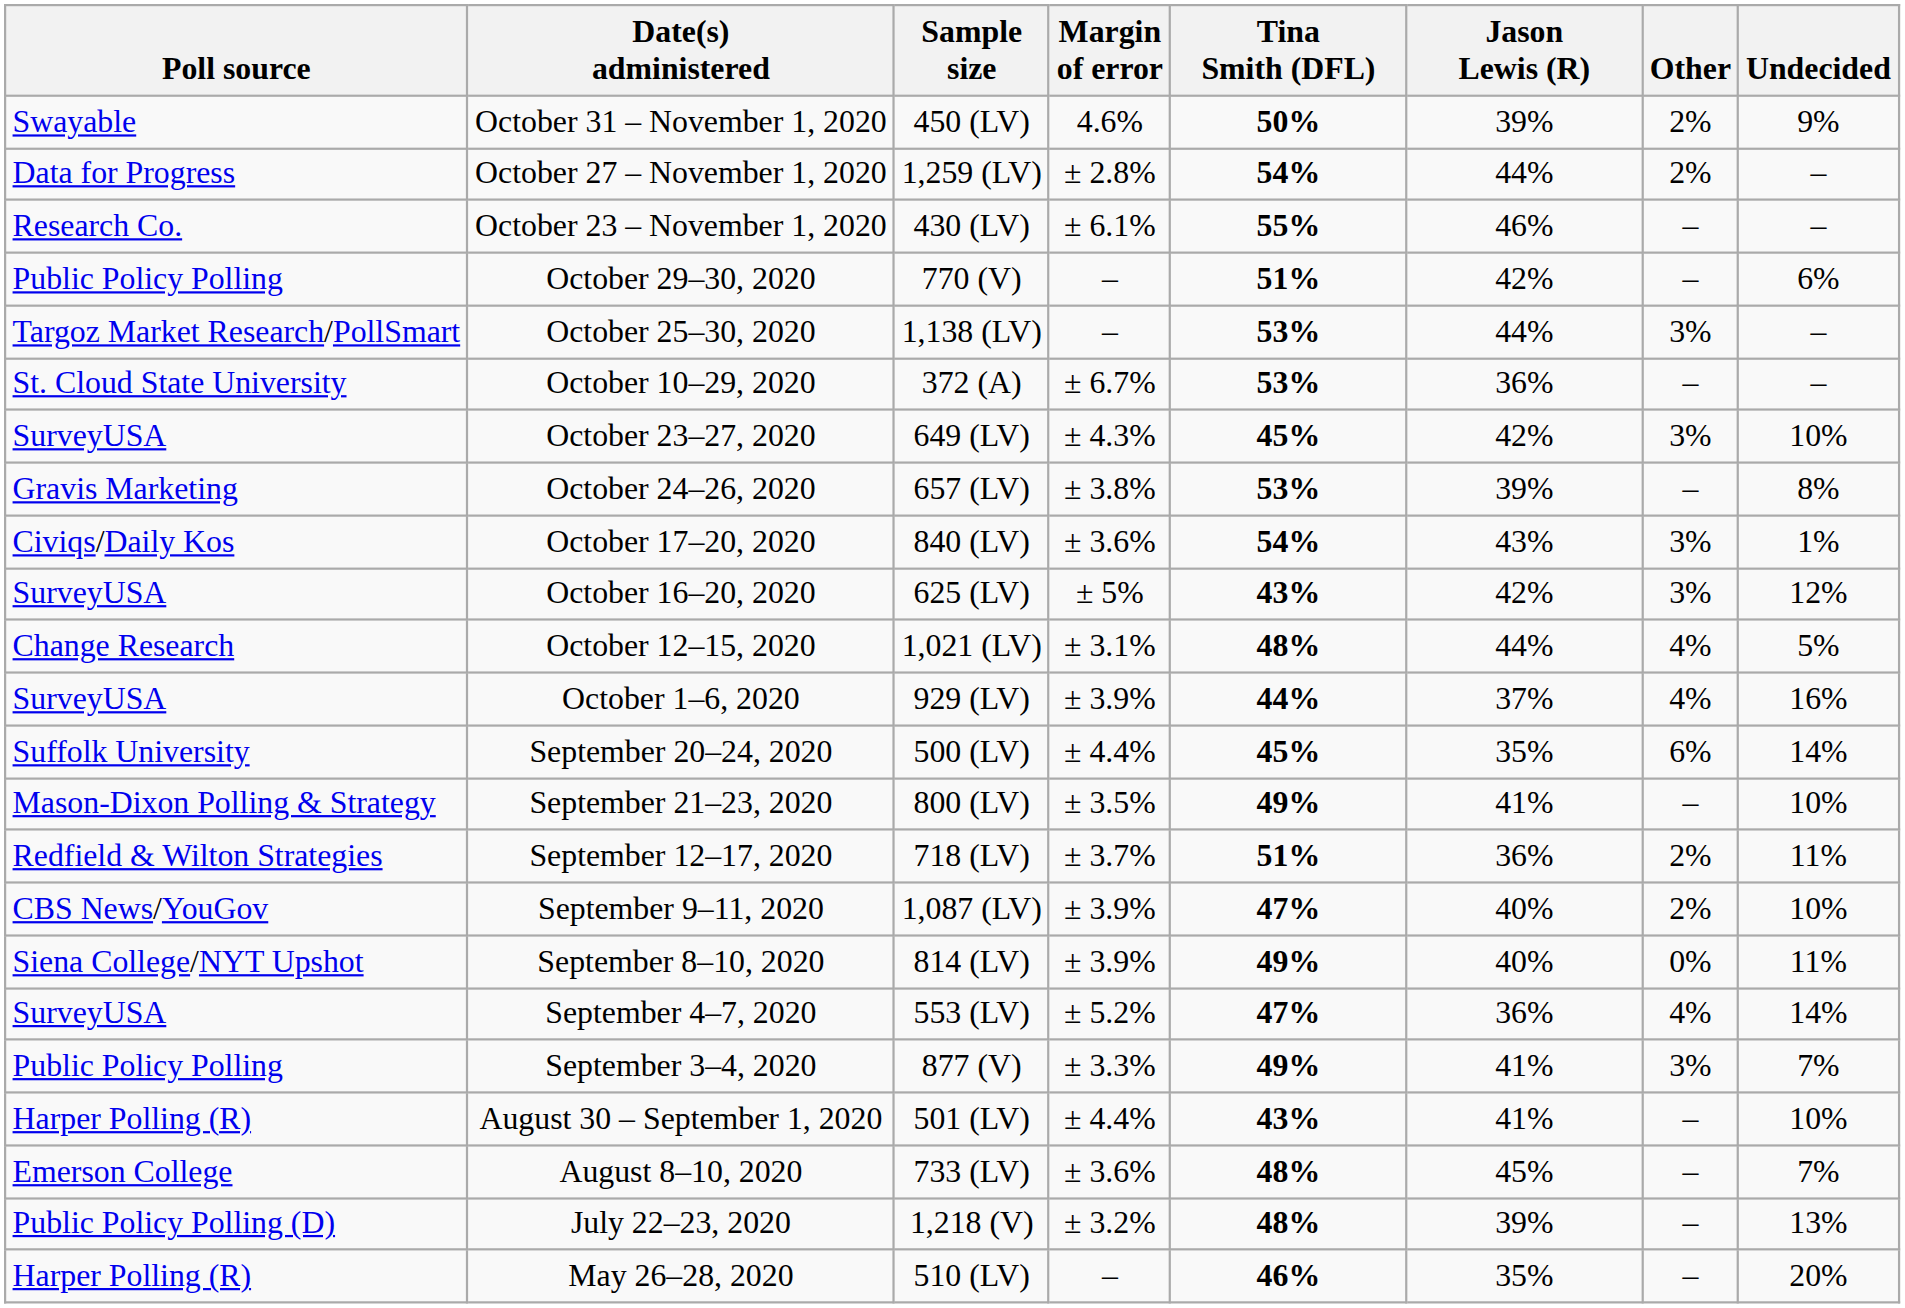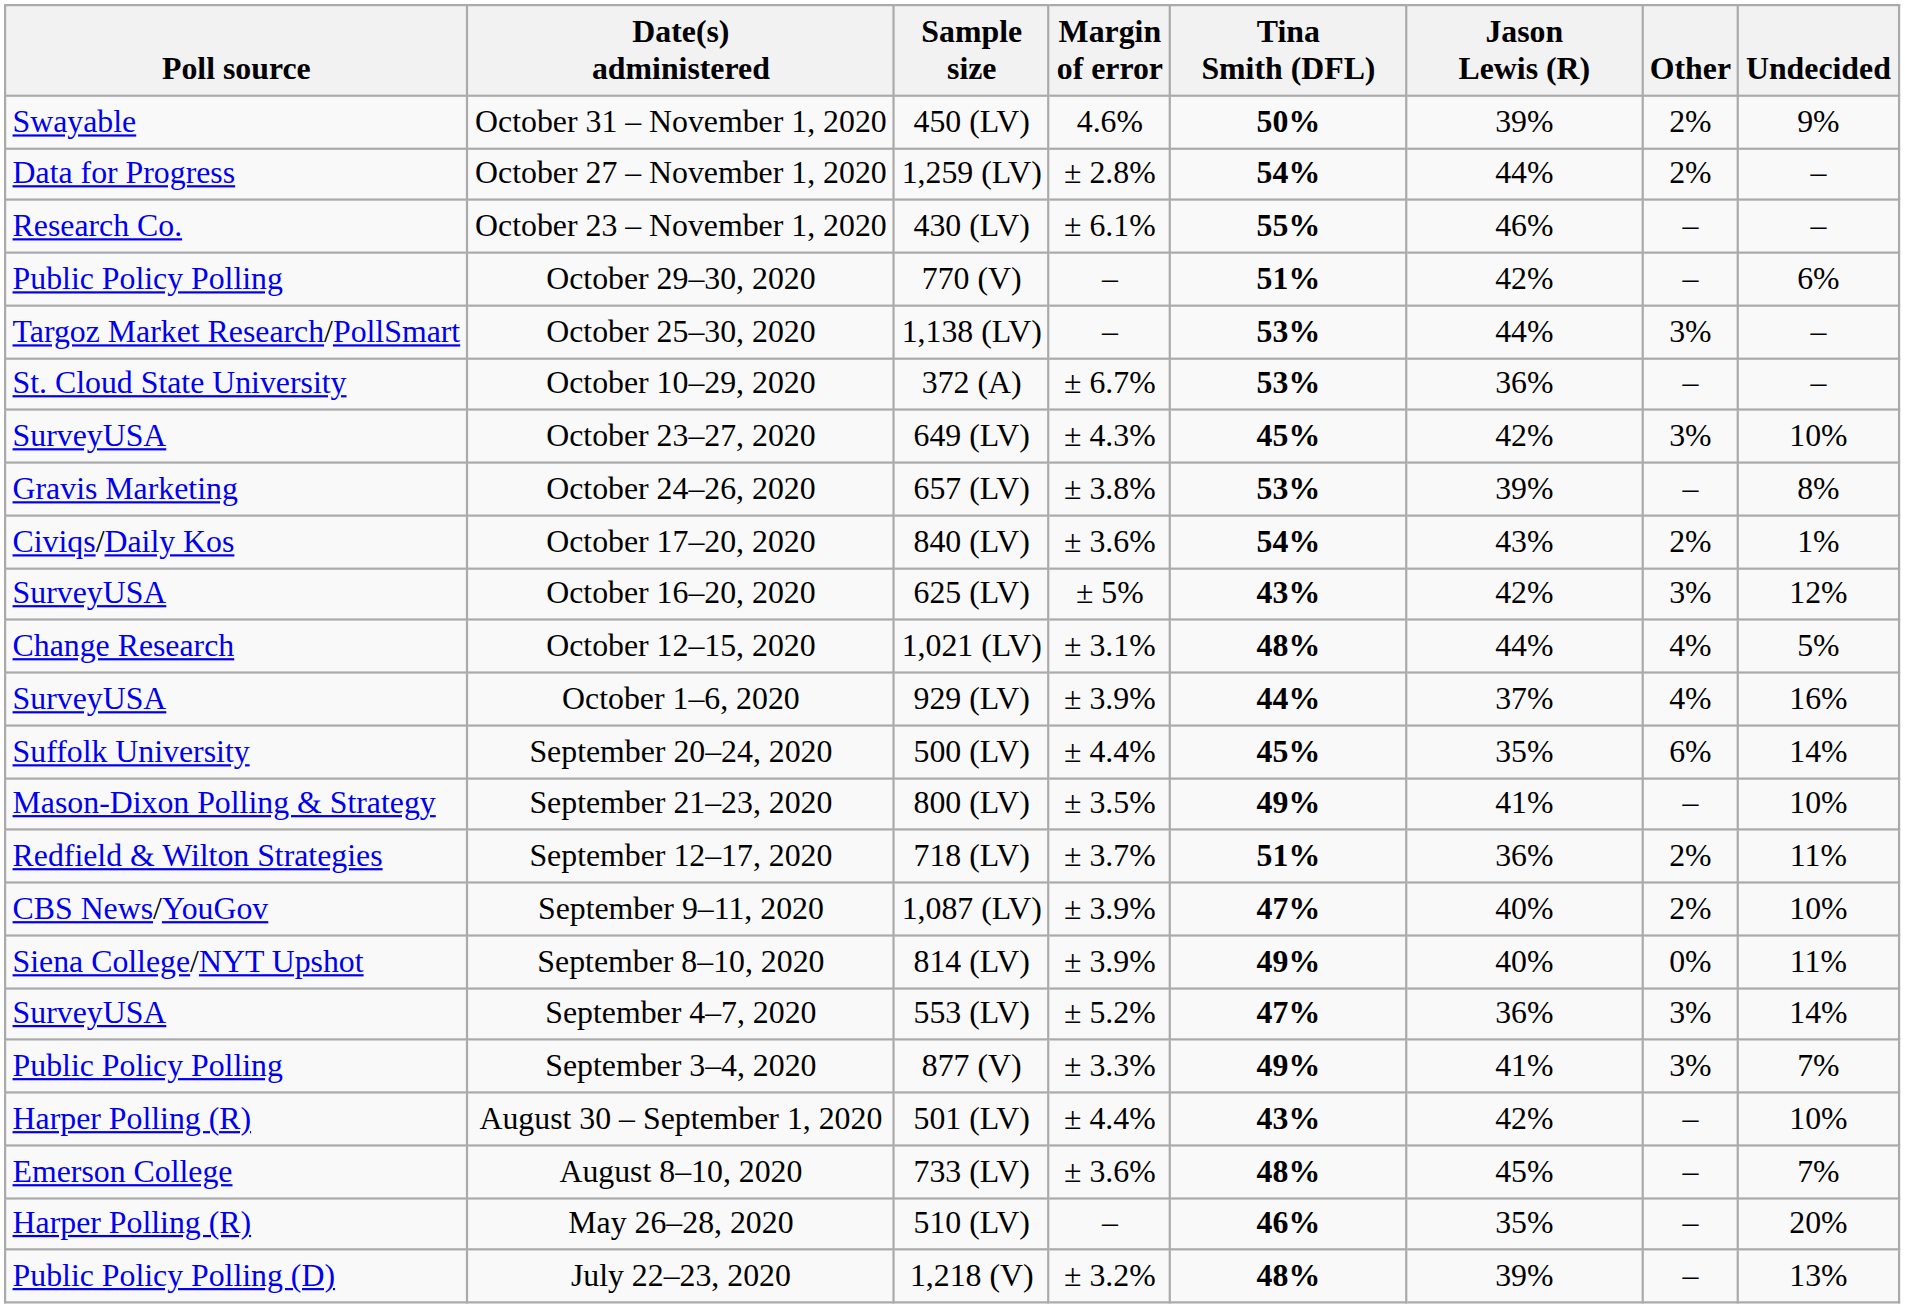October 17–20, 2020 | Other: 3% -> 2%
September 4–7, 2020 | Other: 4% -> 3%
August 30 – September 1, 2020 | Jason Lewis (R): 41% -> 42%
rows swapped: July 22–23, 2020 <-> May 26–28, 2020
